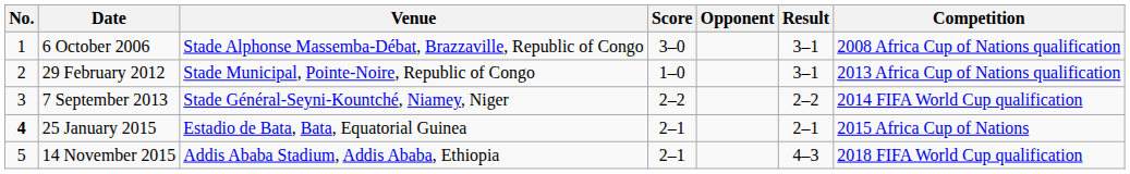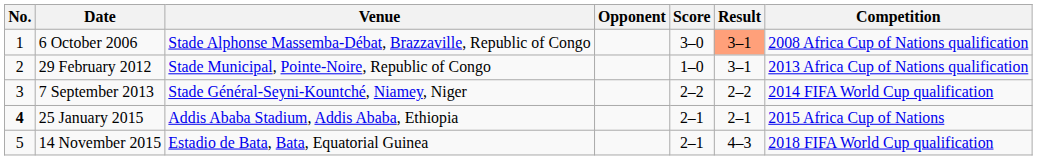columns swapped: Opponent <-> Score
6 October 2006 | Result: no background -> lightsalmon background
25 January 2015 | Venue: Estadio de Bata, Bata, Equatorial Guinea -> Addis Ababa Stadium, Addis Ababa, Ethiopia
14 November 2015 | Venue: Addis Ababa Stadium, Addis Ababa, Ethiopia -> Estadio de Bata, Bata, Equatorial Guinea
